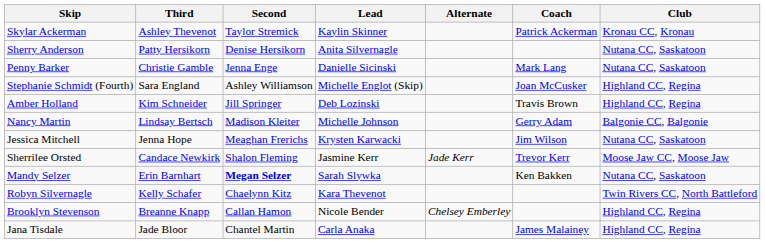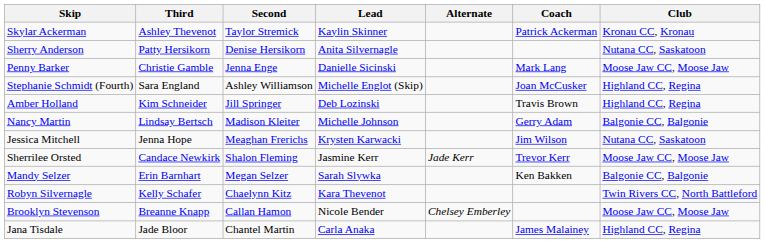Penny Barker | Club: Nutana CC, Saskatoon -> Moose Jaw CC, Moose Jaw
Mandy Selzer | Second: bold -> normal
Mandy Selzer | Club: Nutana CC, Saskatoon -> Balgonie CC, Balgonie
Brooklyn Stevenson | Club: Highland CC, Regina -> Moose Jaw CC, Moose Jaw
